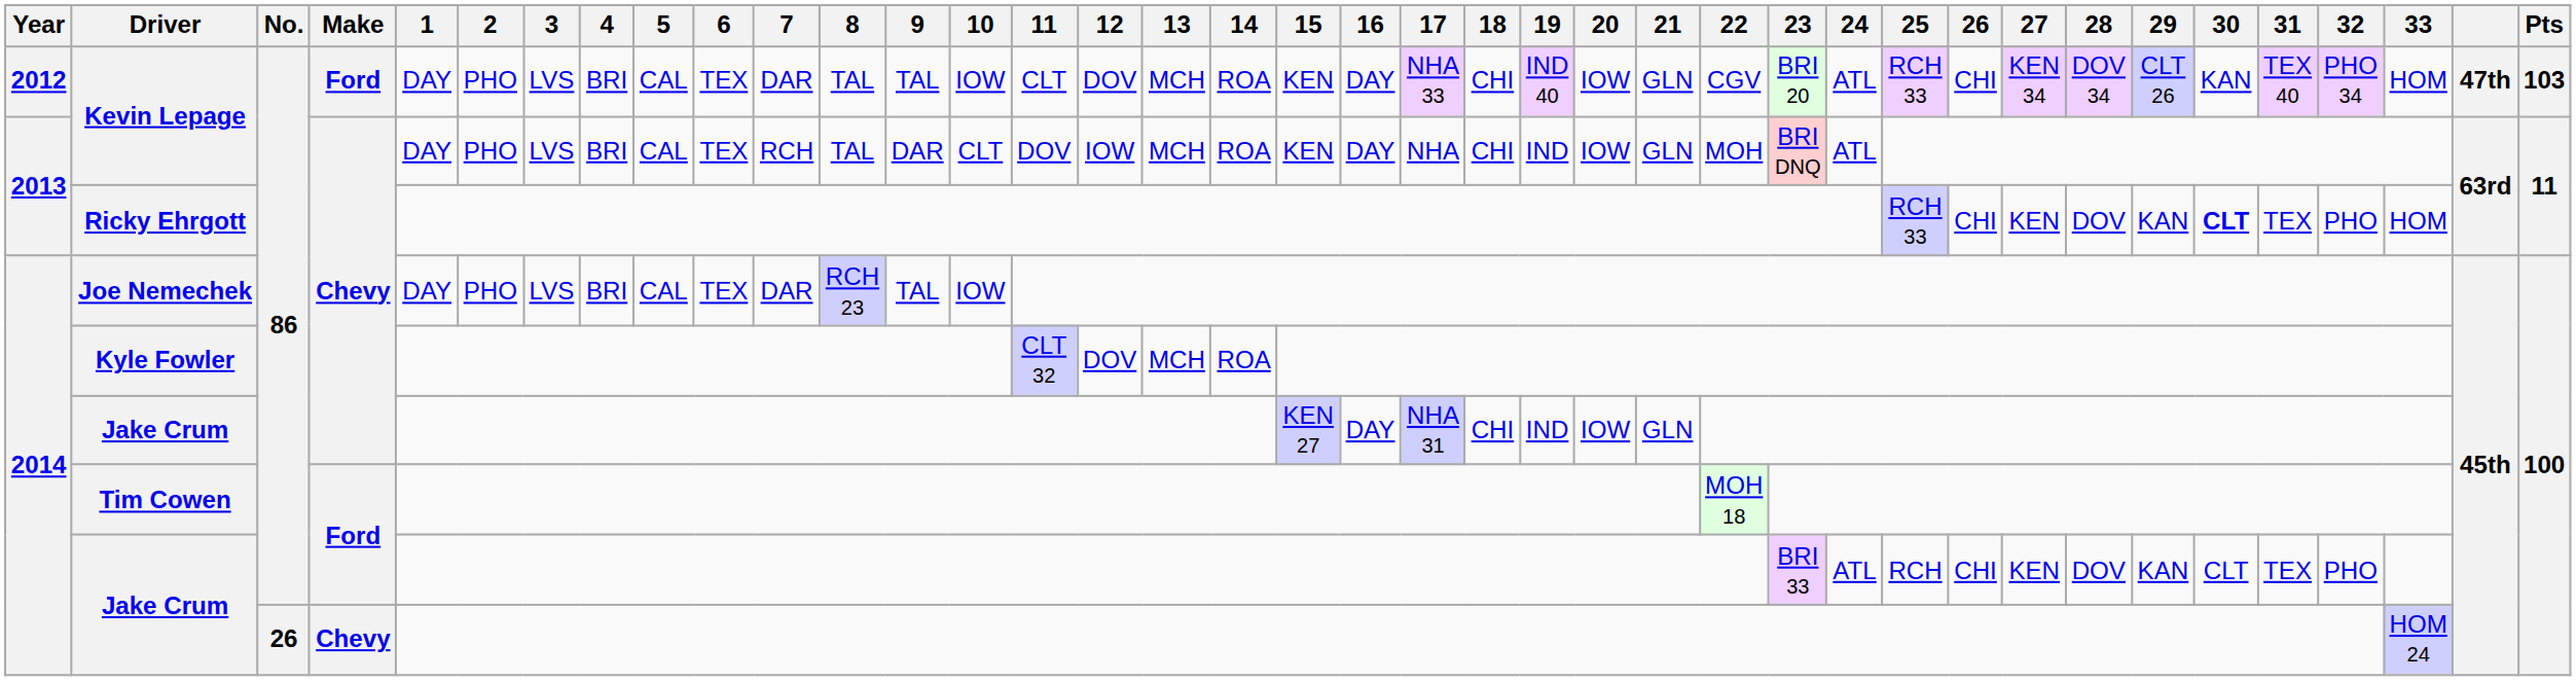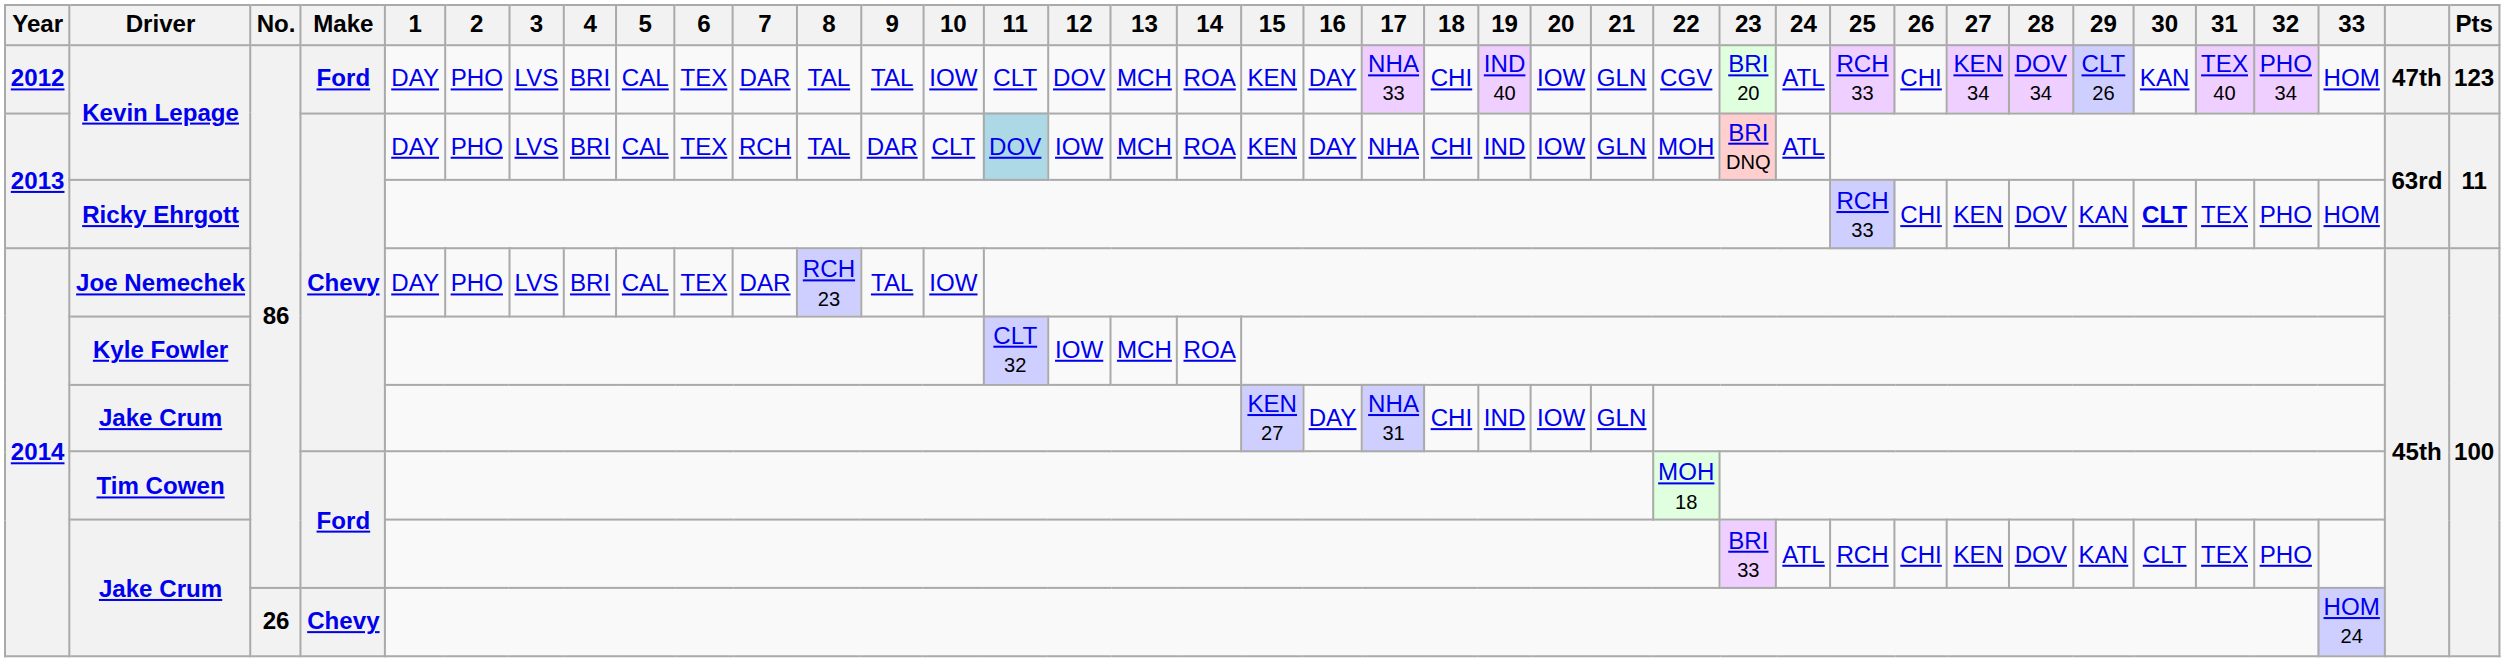Kevin Lepage / Ford | Pts: 103 -> 123
Kevin Lepage / Chevy | 11: no background -> lightblue background
Kyle Fowler | 12: DOV -> IOW
